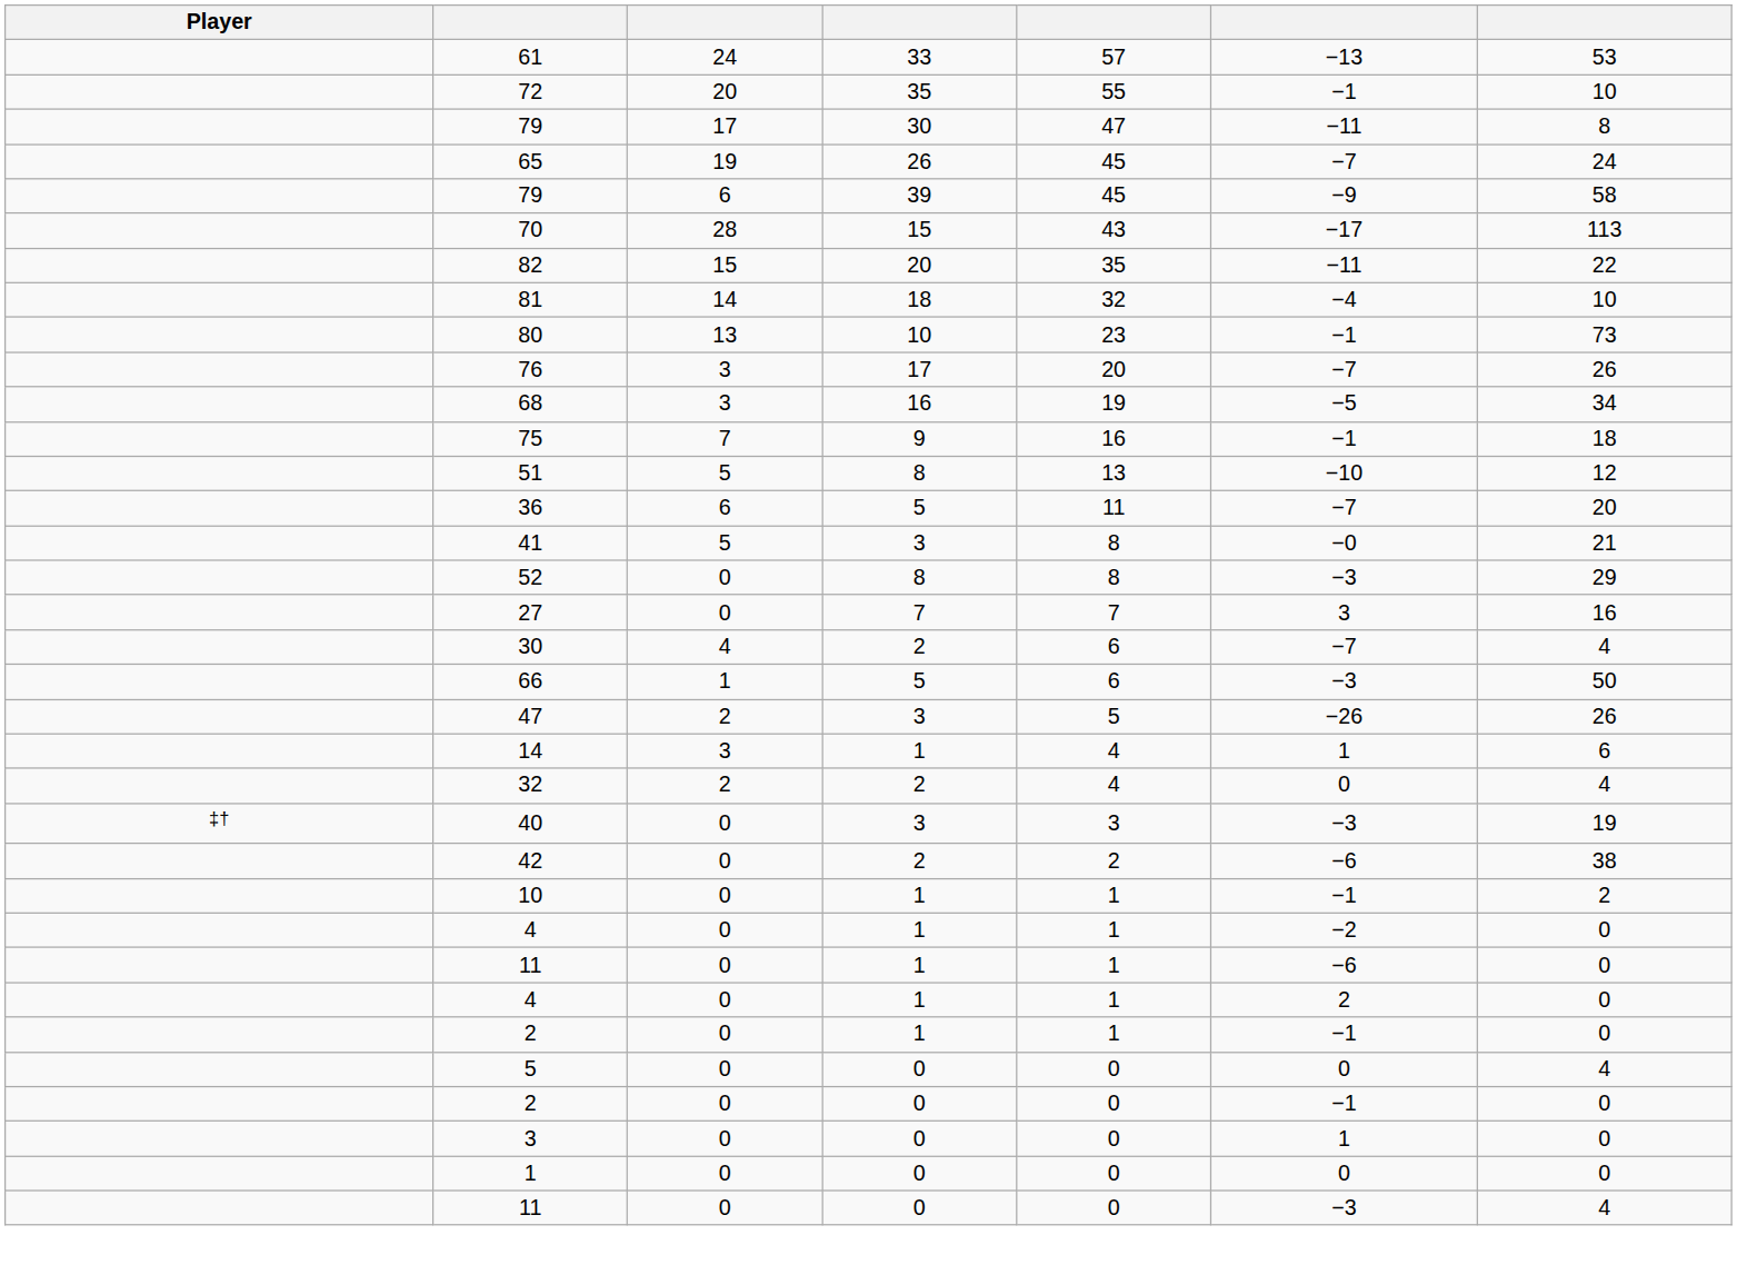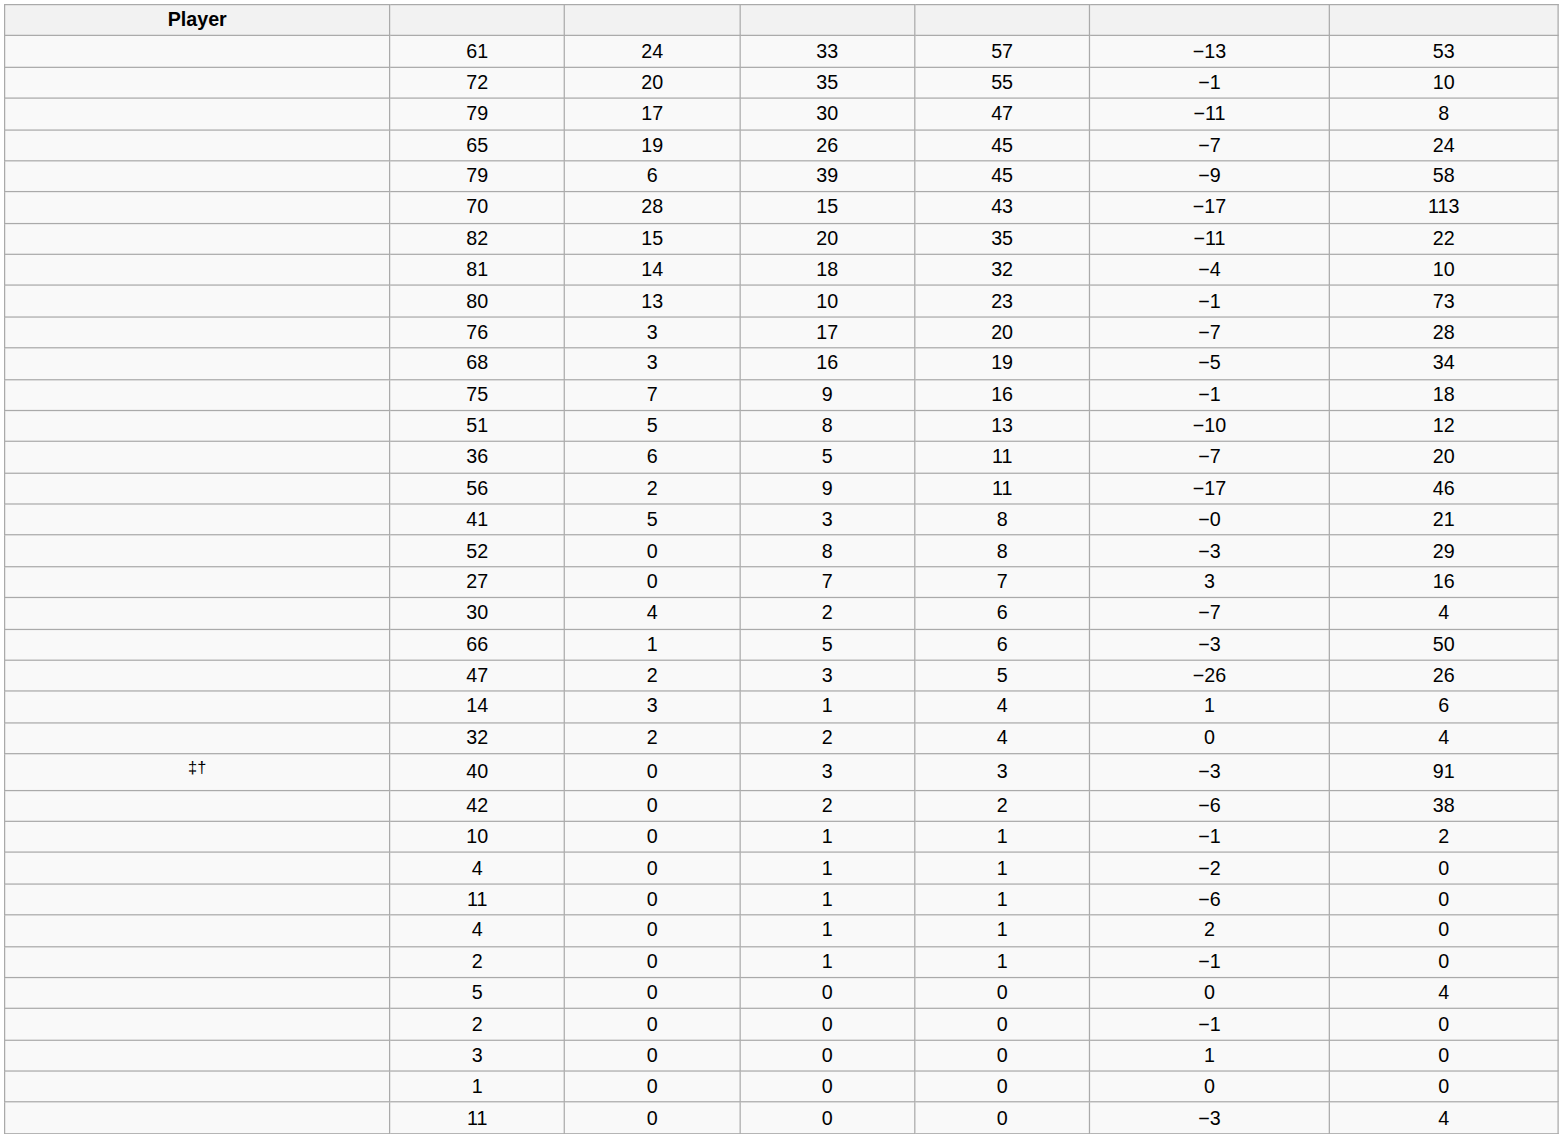76 | column 7: 26 -> 28
+ row: 56 | 2 | 9 | 11 | −17 | 46
40 | column 7: 19 -> 91
